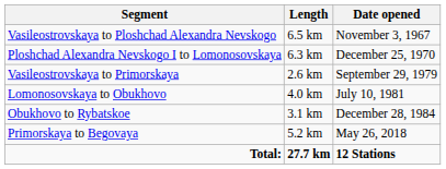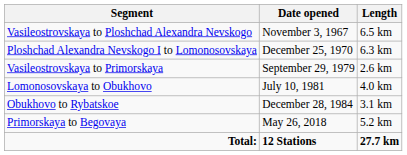columns swapped: Date opened <-> Length
